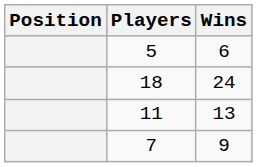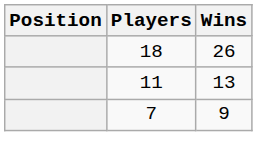- row: 5 | 6
18 | Wins: 24 -> 26
